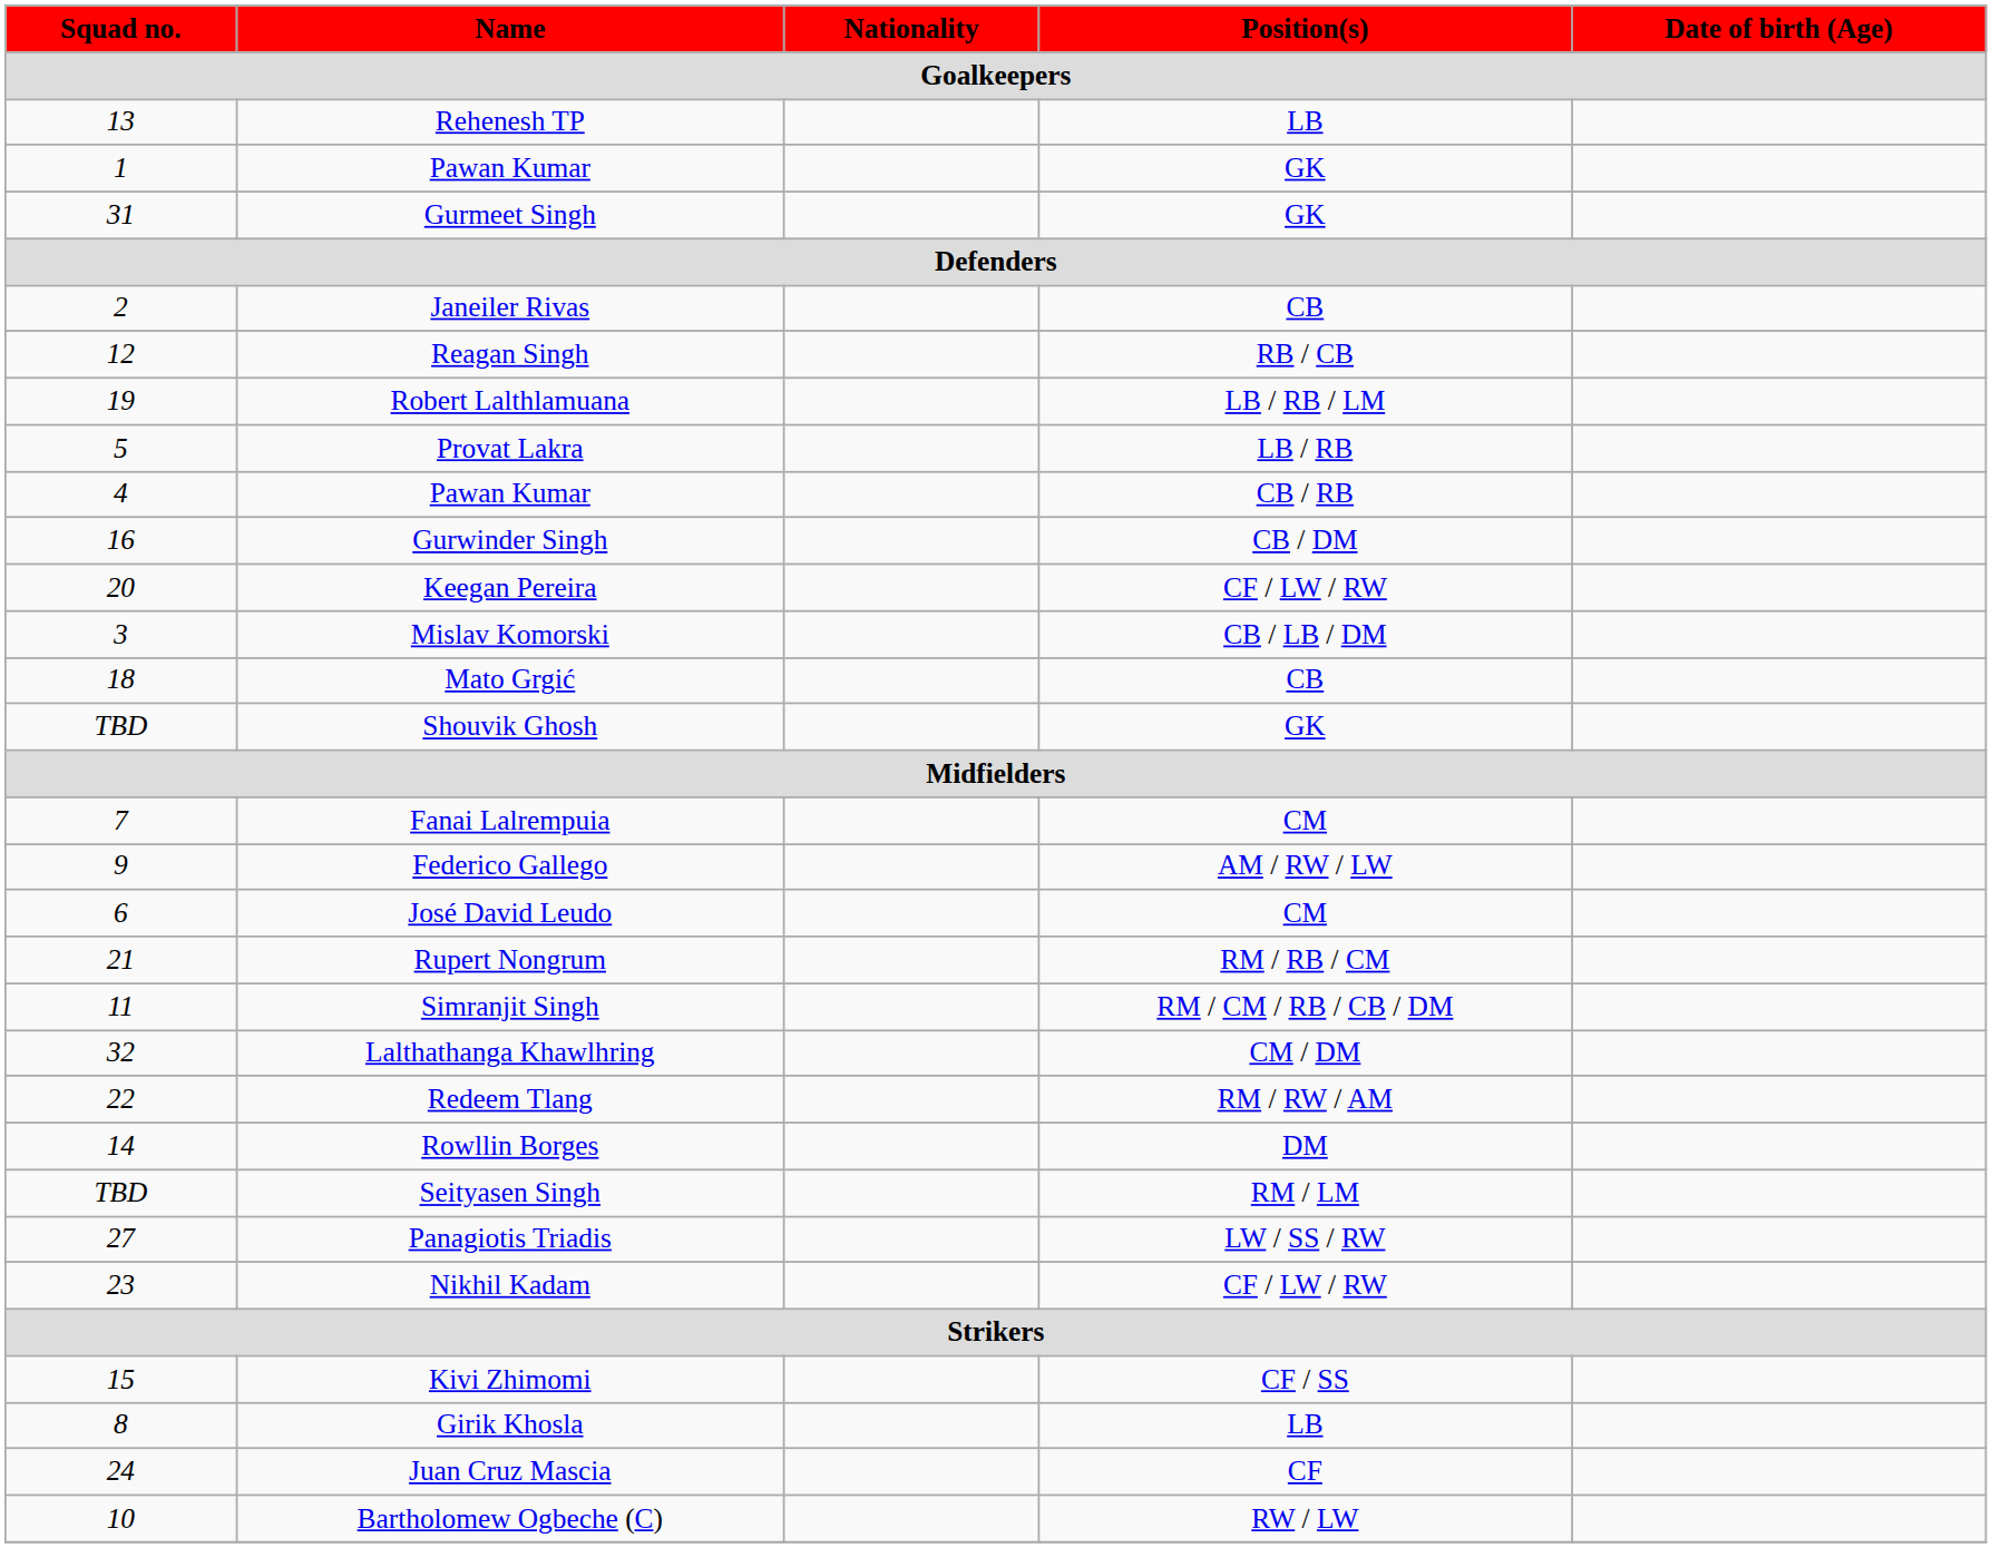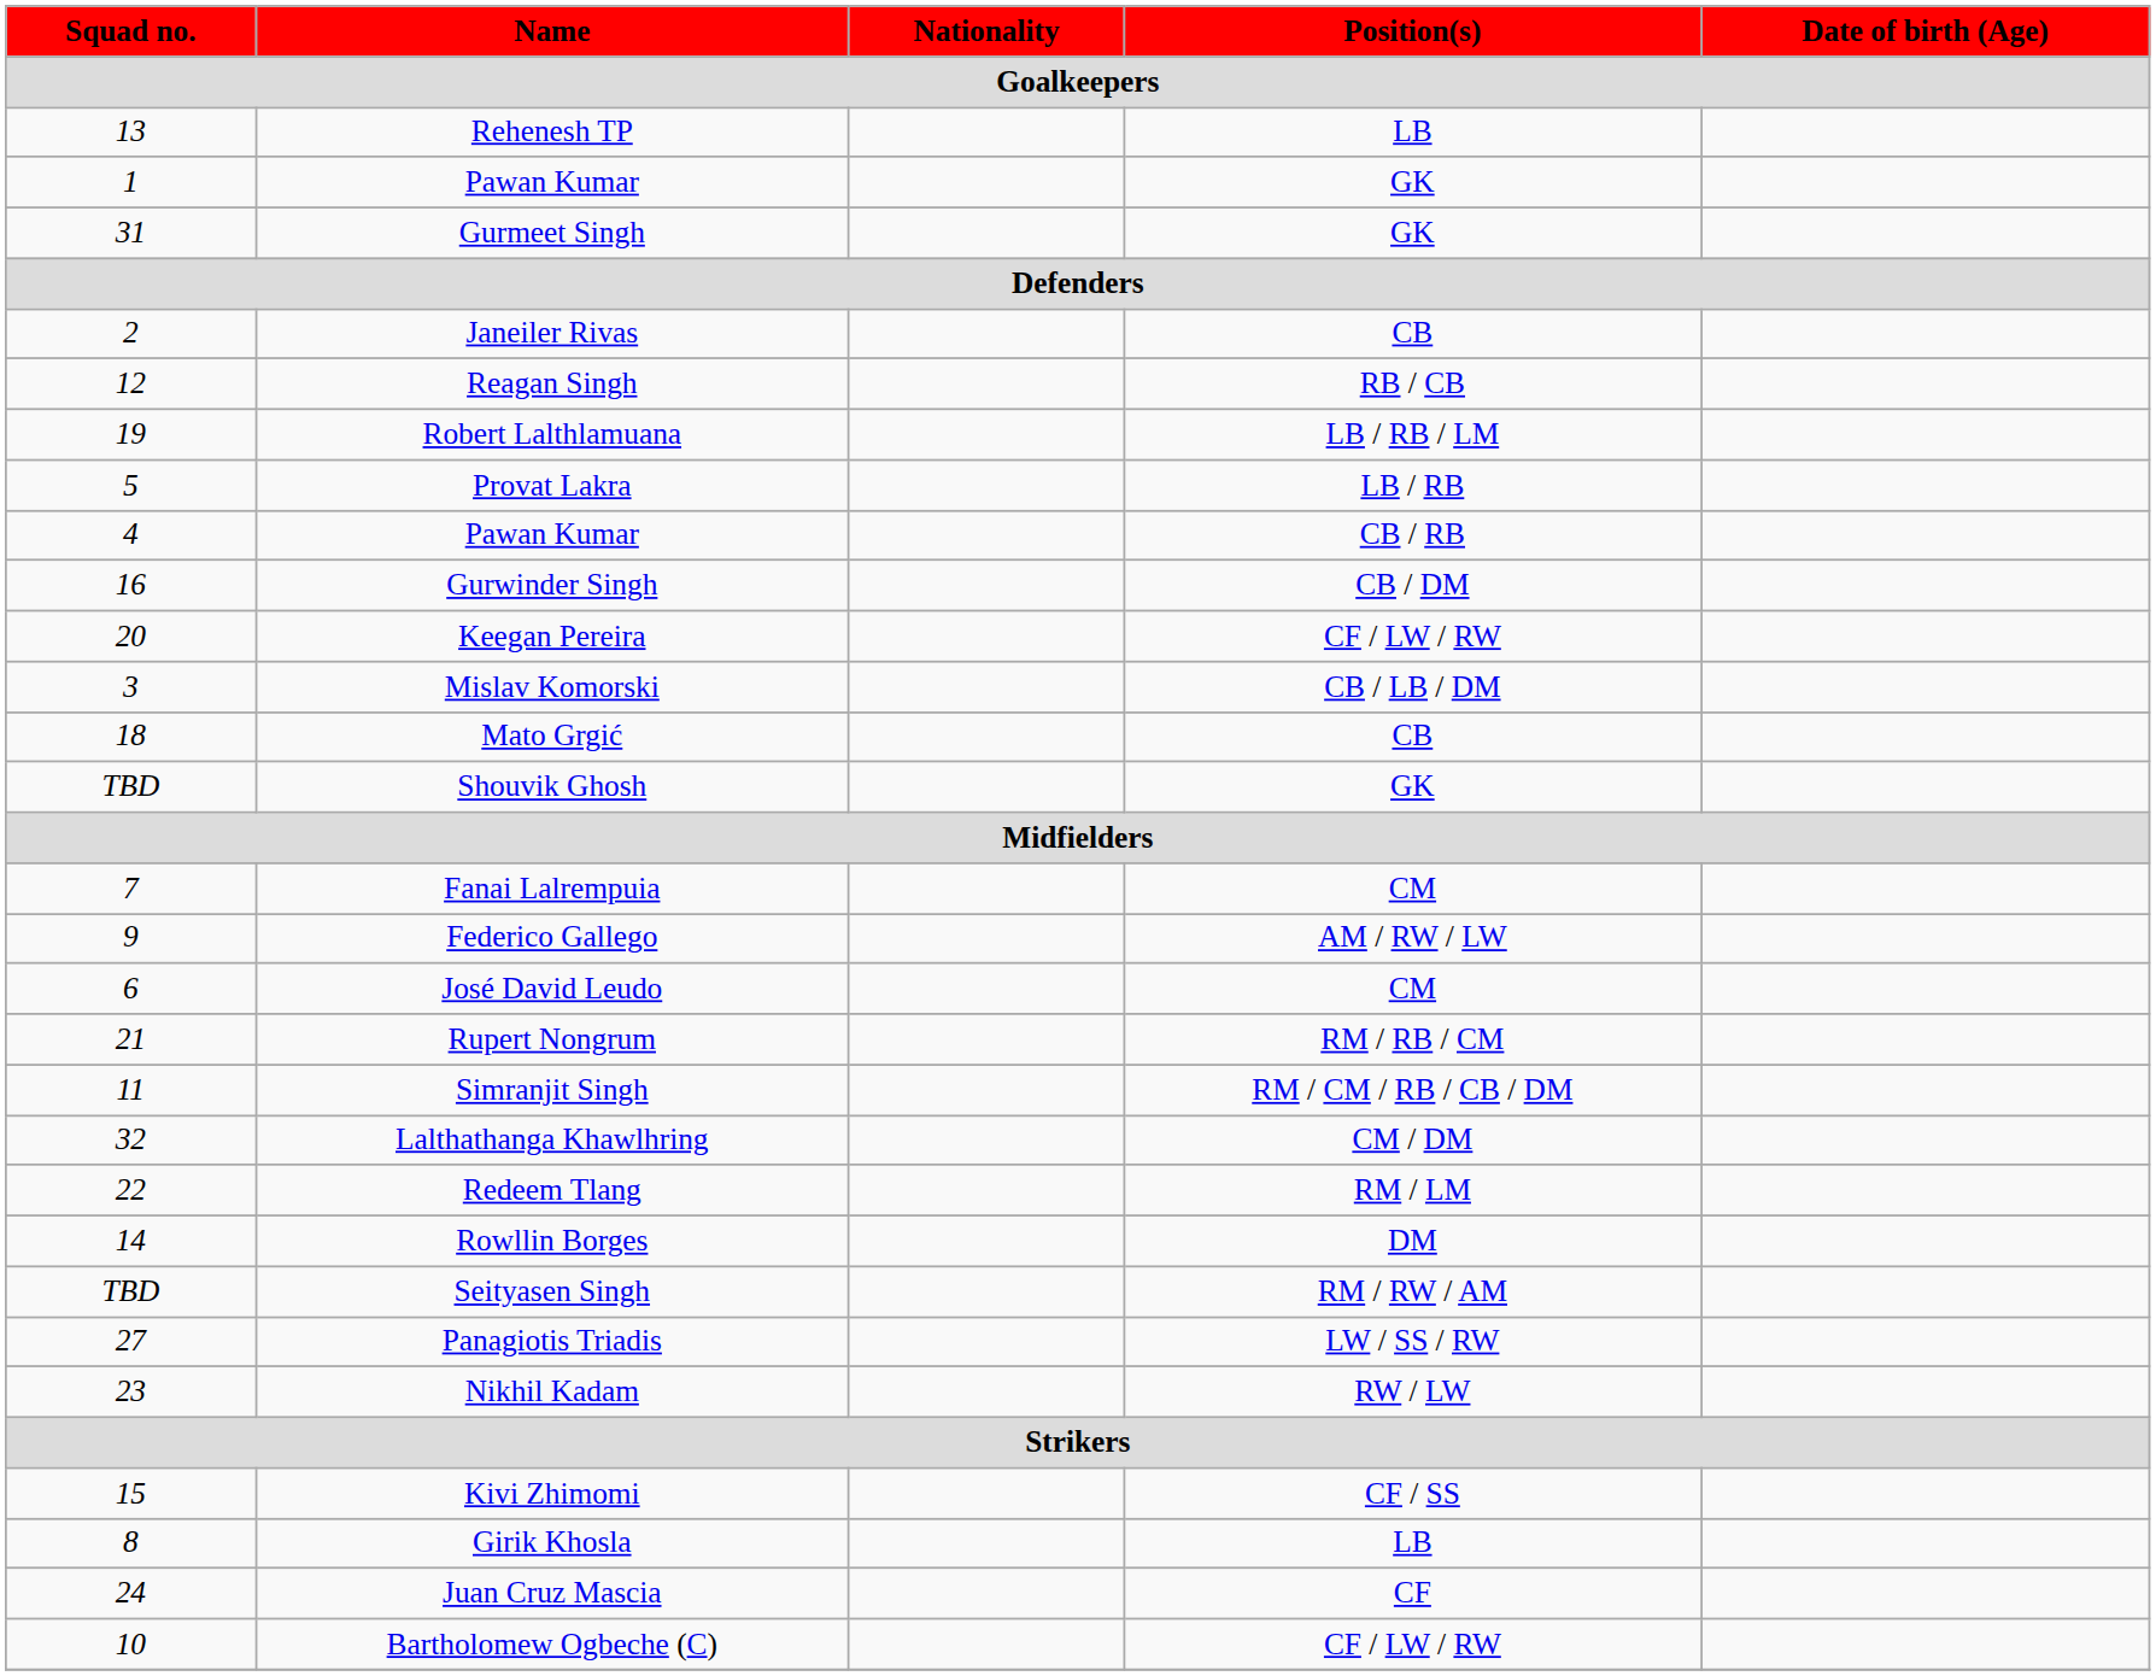Redeem Tlang | Position(s) / Goalkeepers: RM / RW / AM -> RM / LM
Seityasen Singh | Position(s) / Goalkeepers: RM / LM -> RM / RW / AM
Nikhil Kadam | Position(s) / Goalkeepers: CF / LW / RW -> RW / LW
Bartholomew Ogbeche (C) | Position(s) / Goalkeepers: RW / LW -> CF / LW / RW
